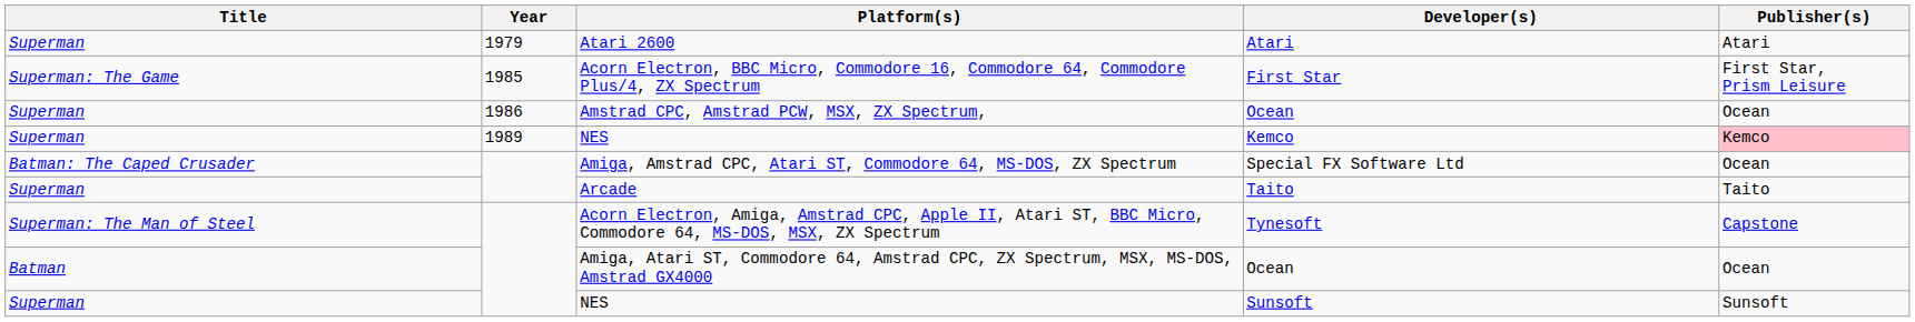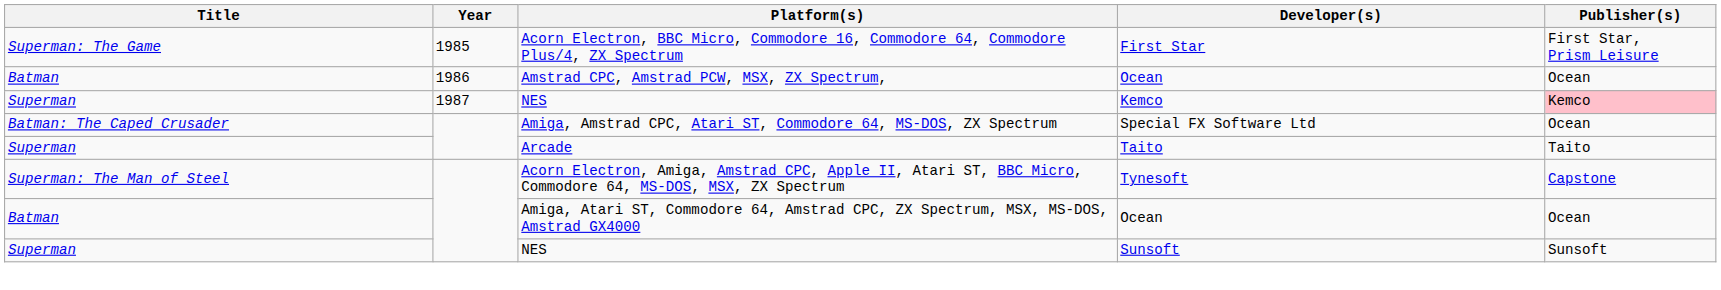- row: Superman | 1979 | Atari 2600 | Atari | Atari
Amstrad CPC, Amstrad PCW, MSX, ZX Spectrum, | Title: Superman -> Batman
NES / Kemco | Year: 1989 -> 1987
